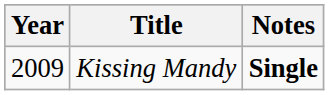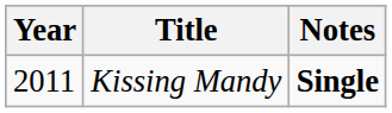Kissing Mandy | Year: 2009 -> 2011
